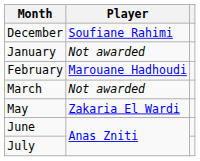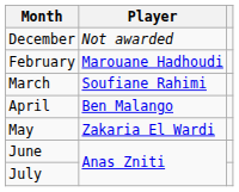December | Player: Soufiane Rahimi -> Not awarded
- row: January | Not awarded
March | Player: Not awarded -> Soufiane Rahimi
+ row: April | Ben Malango
